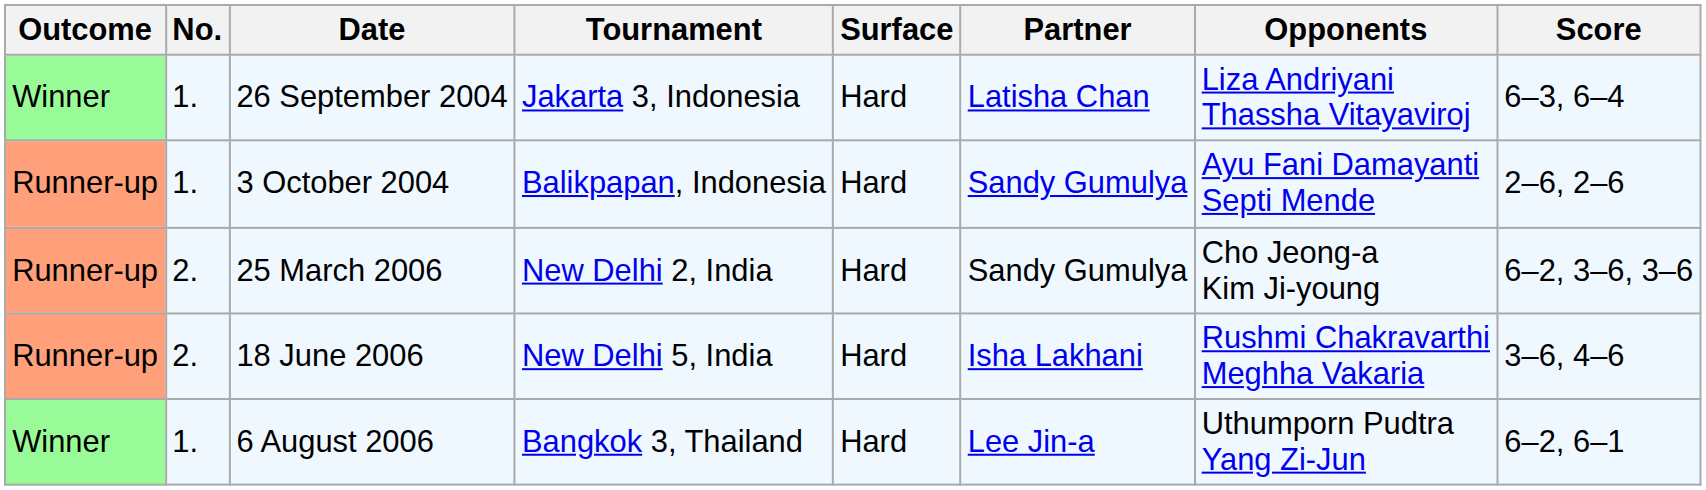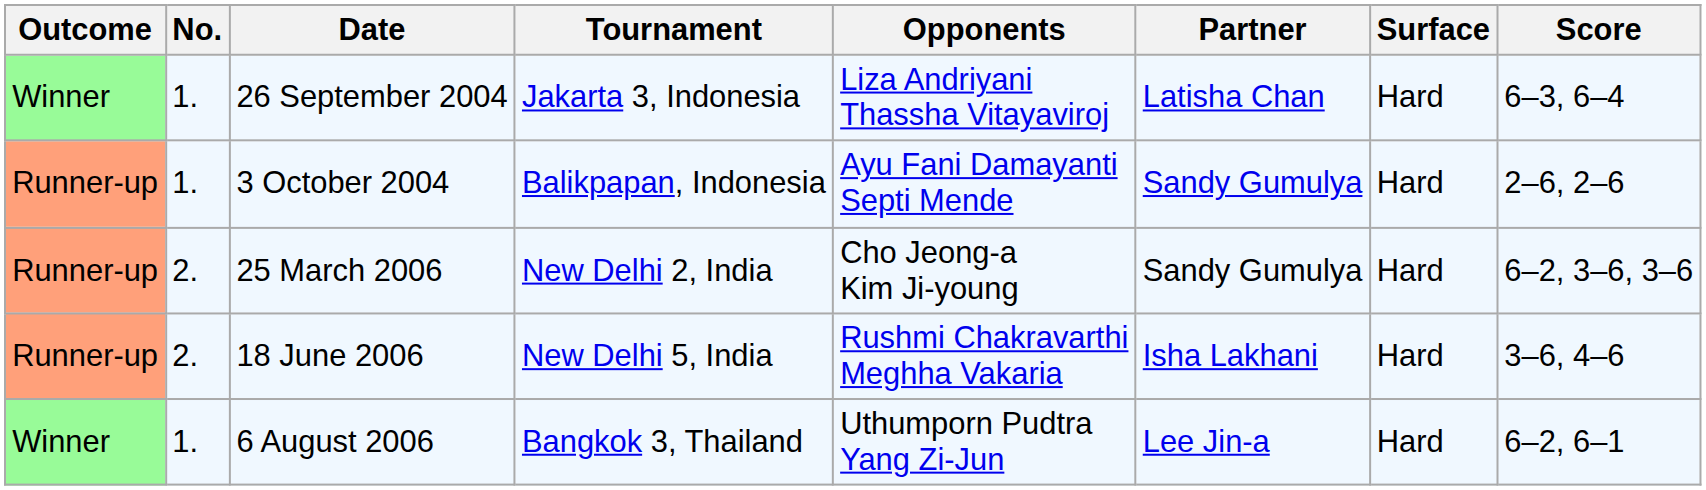columns swapped: Surface <-> Opponents
